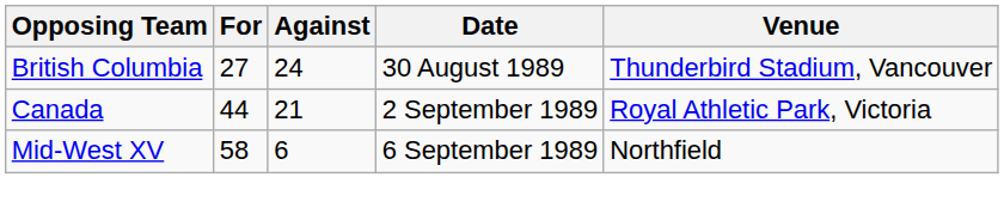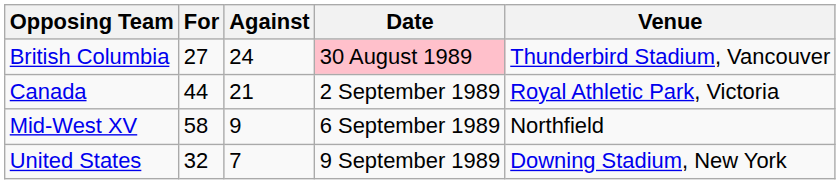British Columbia | Date: no background -> pink background
Mid-West XV | Against: 6 -> 9
+ row: United States | 32 | 7 | 9 September 1989 | Downing Stadium, New York
